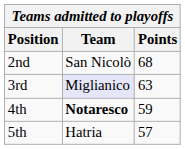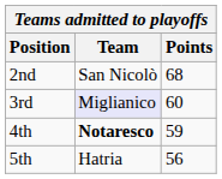3rd | Points: 63 -> 60
5th | Points: 57 -> 56
